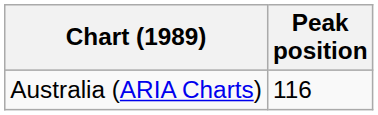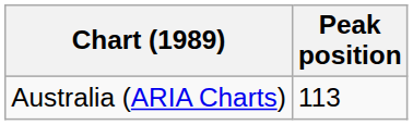Australia (ARIA Charts) | Peak position: 116 -> 113
